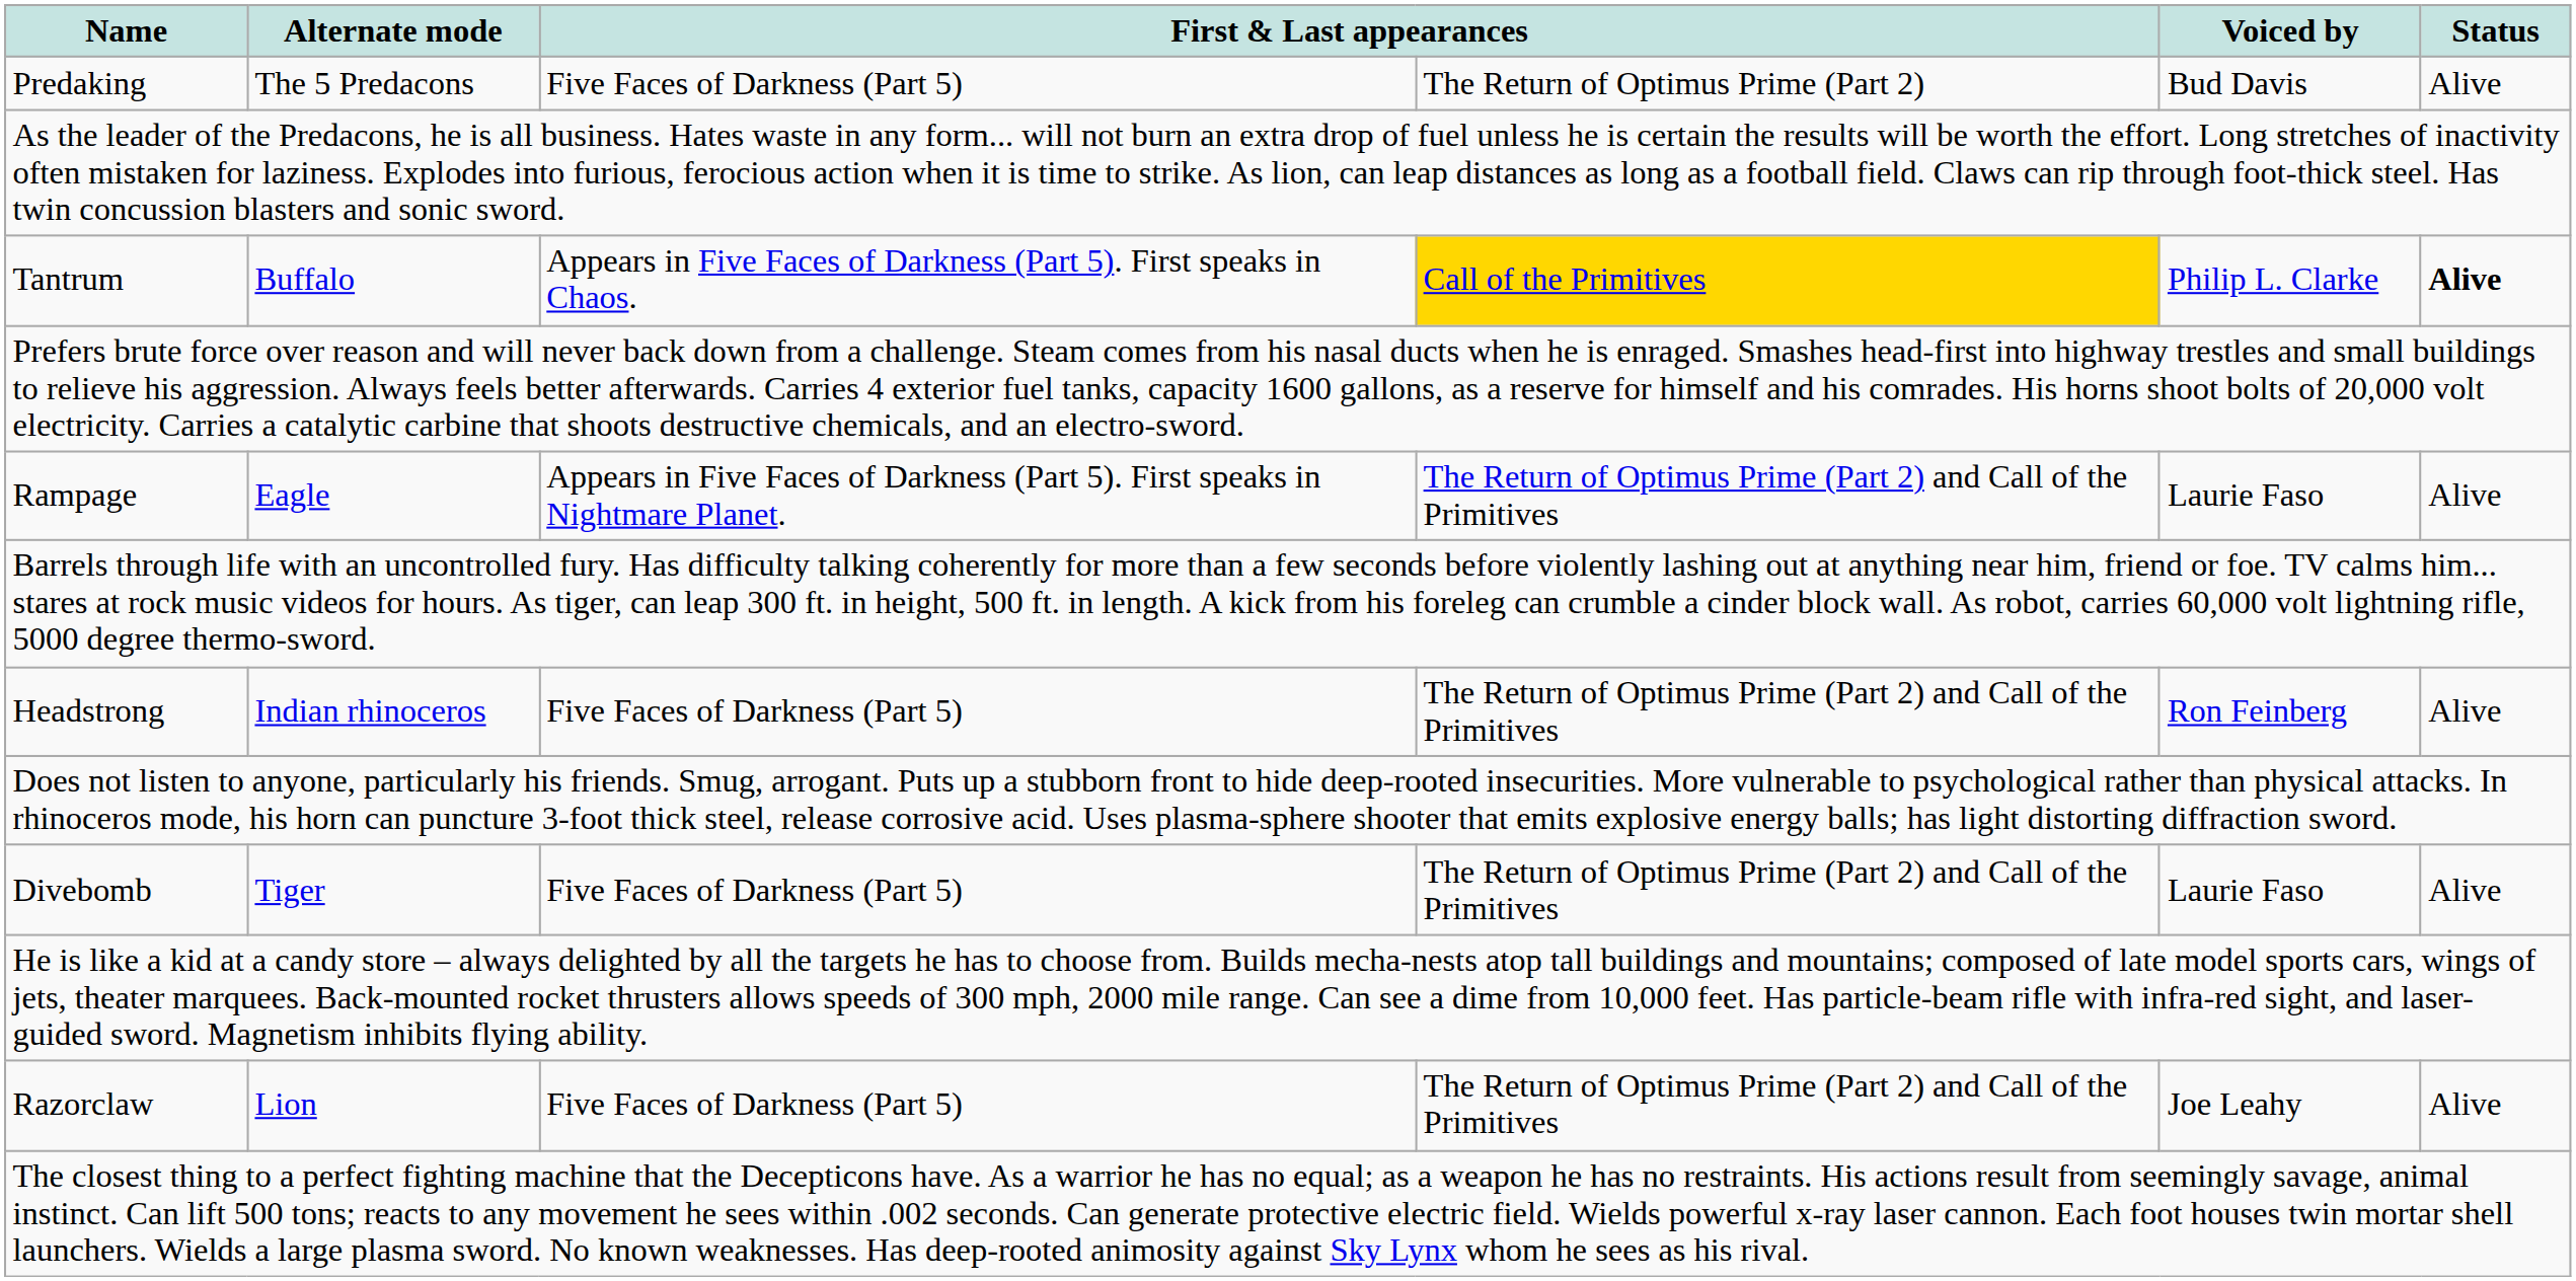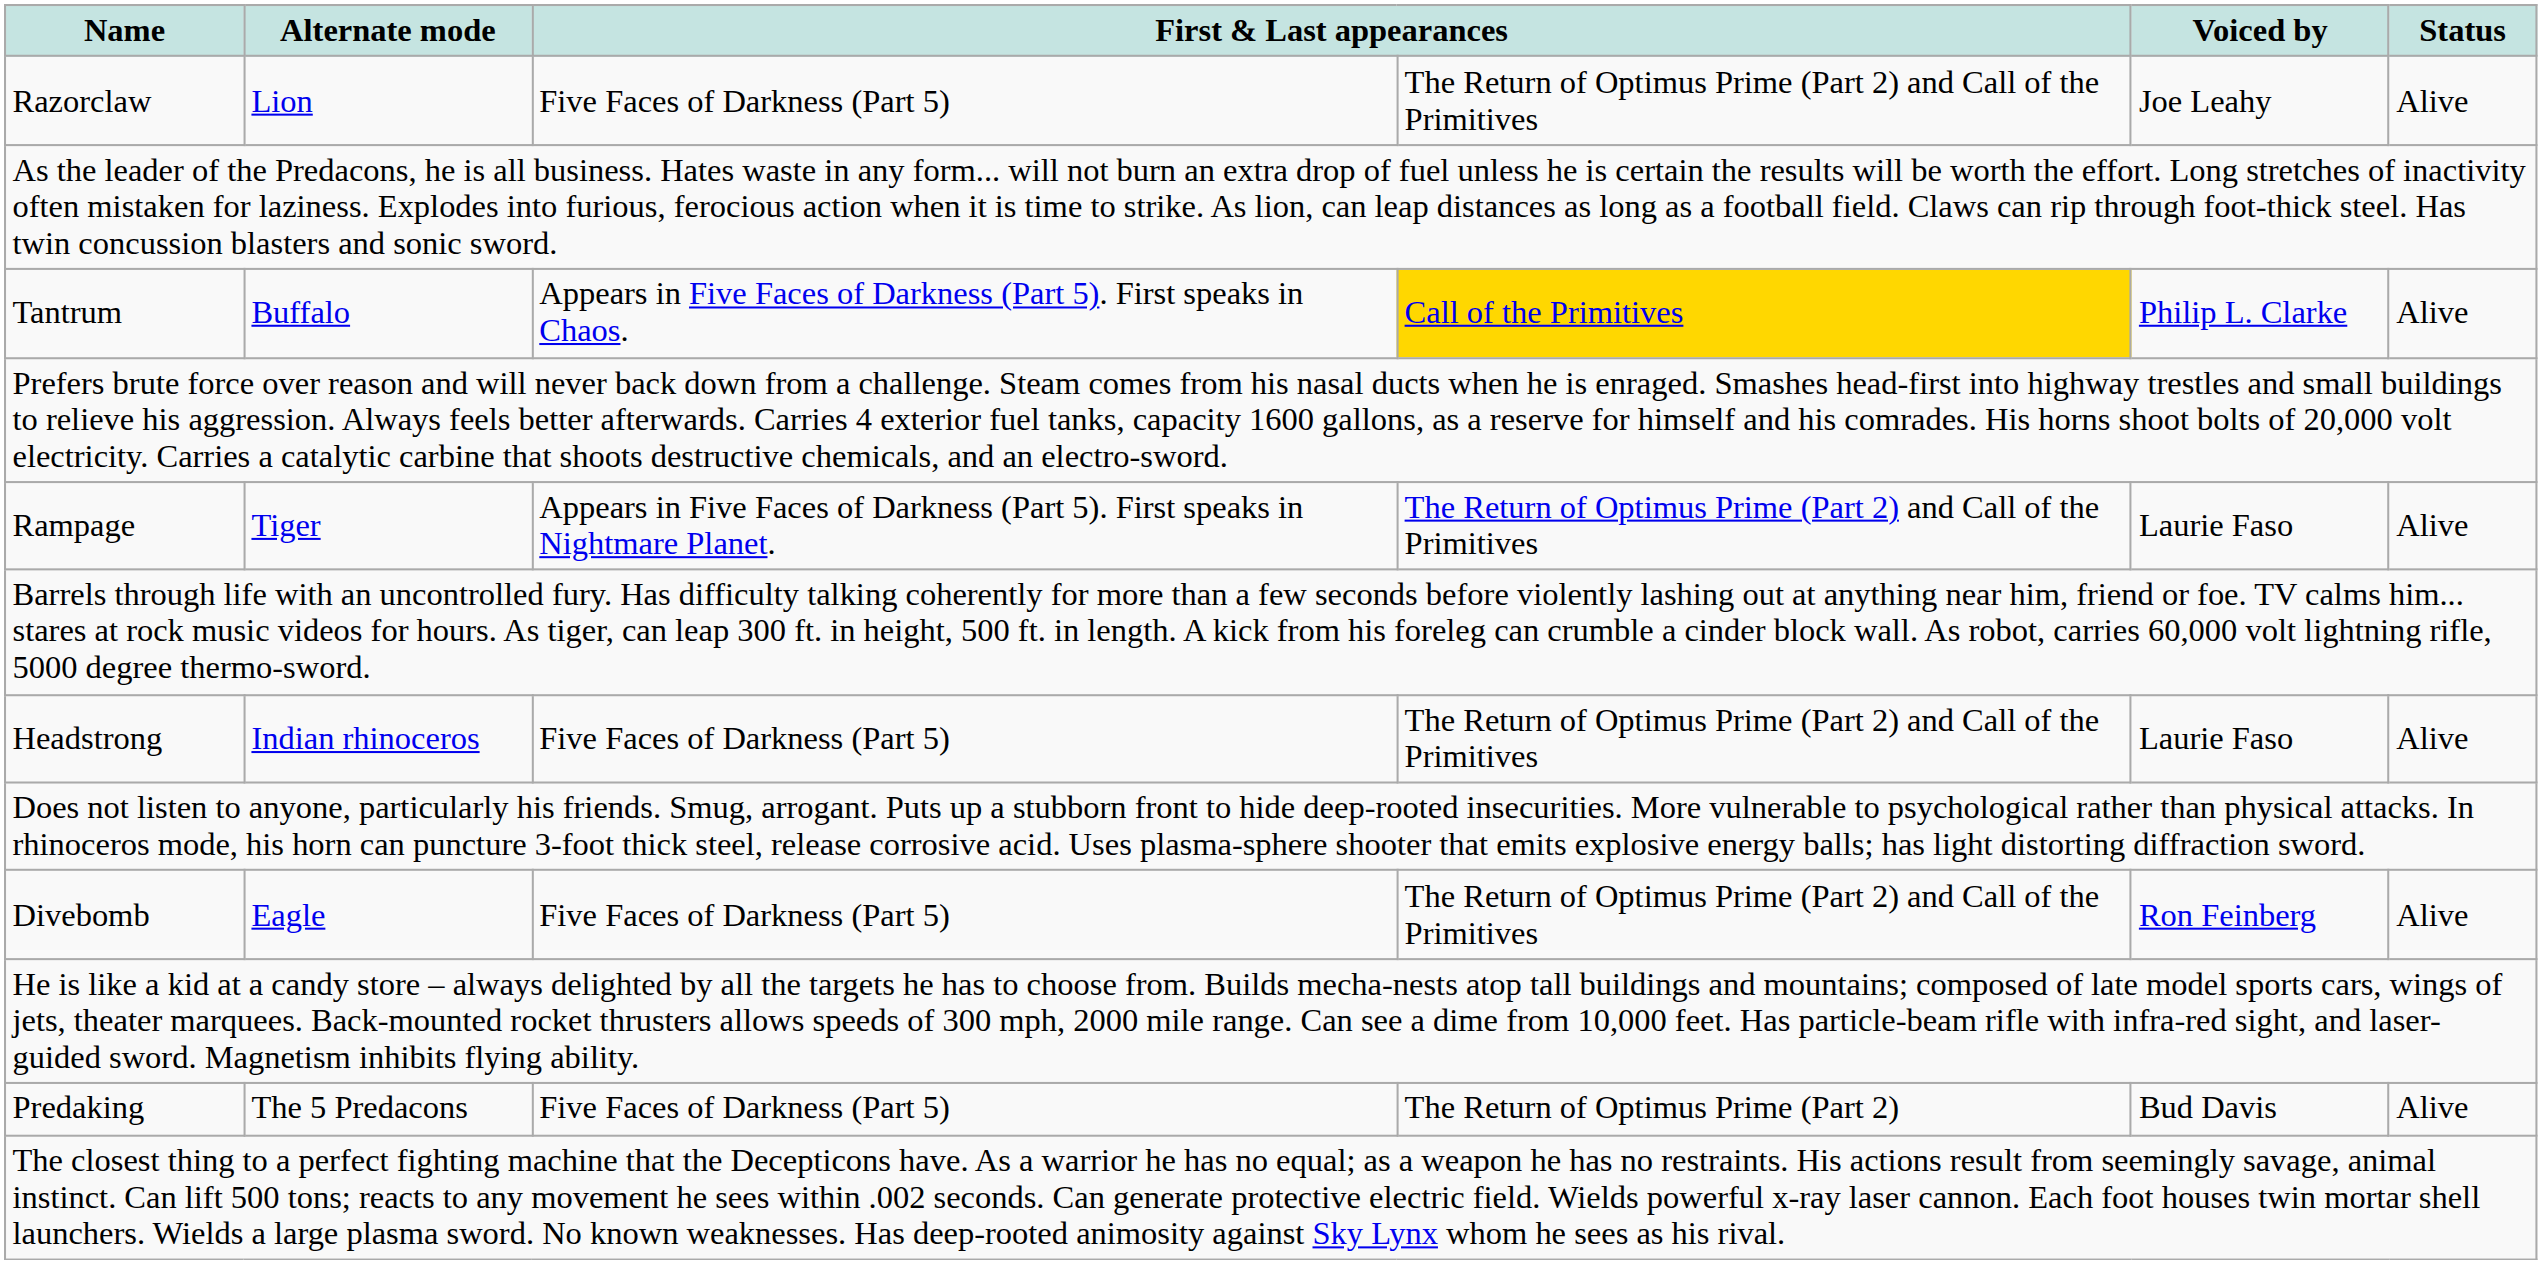rows swapped: Razorclaw <-> Predaking
Tantrum | Status: bold -> normal
Rampage | Alternate mode: Eagle -> Tiger
Headstrong | Voiced by: Ron Feinberg -> Laurie Faso
Divebomb | Alternate mode: Tiger -> Eagle
Divebomb | Voiced by: Laurie Faso -> Ron Feinberg
